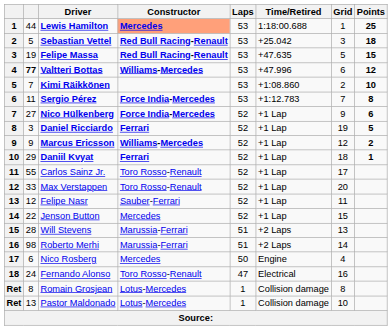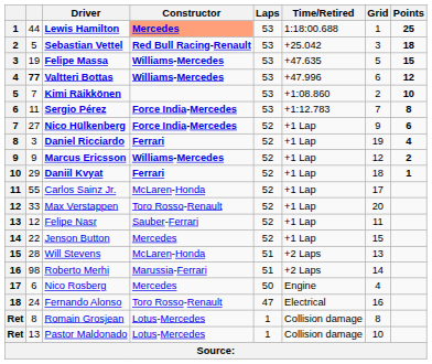Felipe Massa | Constructor: Red Bull Racing-Renault -> Williams-Mercedes
Daniel Ricciardo | Points: 5 -> 4
Carlos Sainz Jr. | Constructor: Toro Rosso-Renault -> McLaren-Honda
Will Stevens | Constructor: Marussia-Ferrari -> McLaren-Honda
